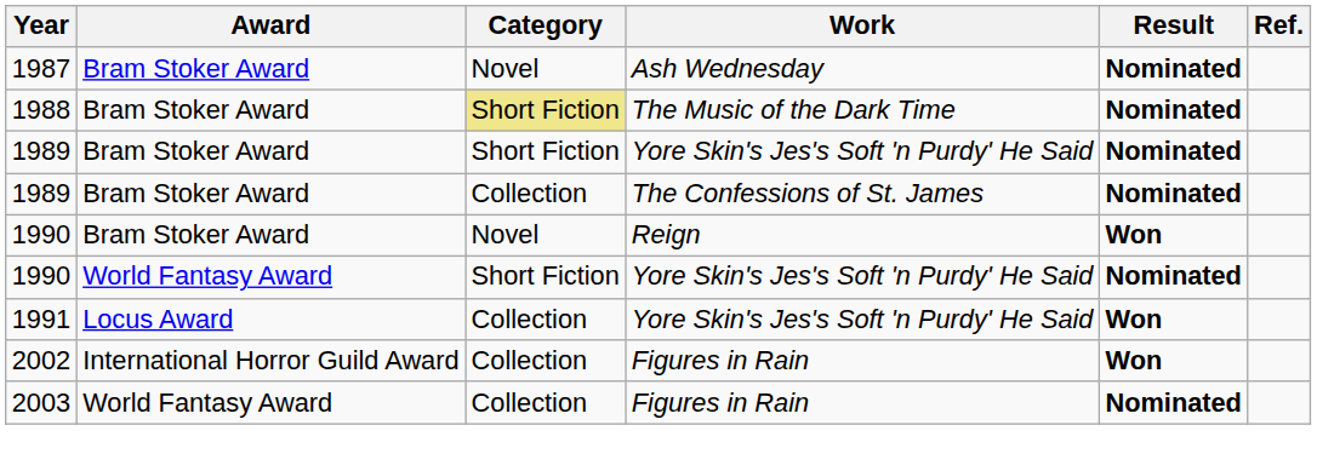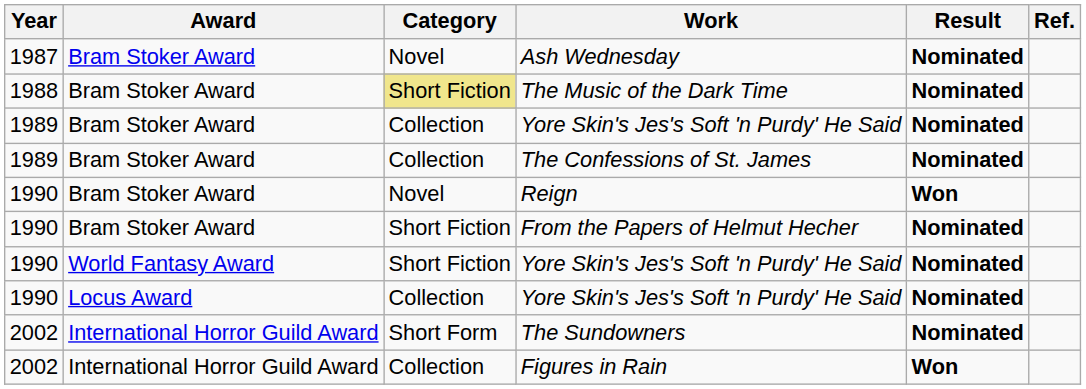Bram Stoker Award / Yore Skin's Jes's Soft 'n Purdy' He Said | Category: Short Fiction -> Collection
+ row: 1990 | Bram Stoker Award | Short Fiction | From the Papers of Helmut Hecher | Nominated
Locus Award / Yore Skin's Jes's Soft 'n Purdy' He Said | Year: 1991 -> 1990
Locus Award / Yore Skin's Jes's Soft 'n Purdy' He Said | Result: Won -> Nominated
+ row: 2002 | International Horror Guild Award | Short Form | The Sundowners | Nominated
- row: 2003 | World Fantasy Award | Collection | Figures in Rain | Nominated
